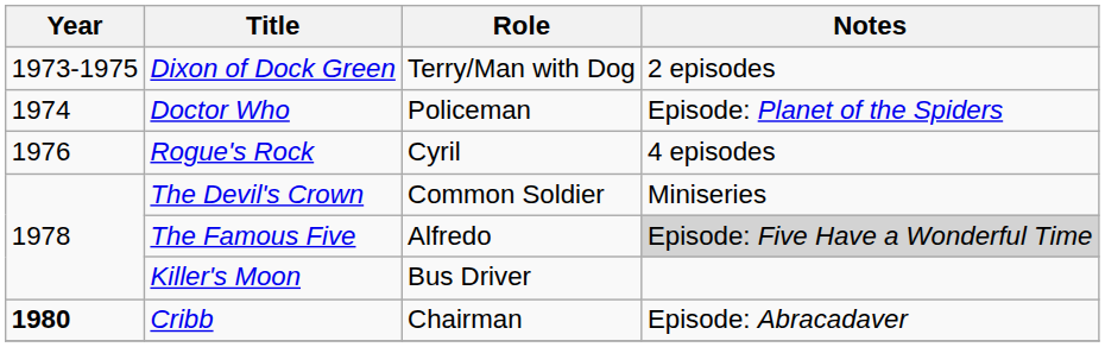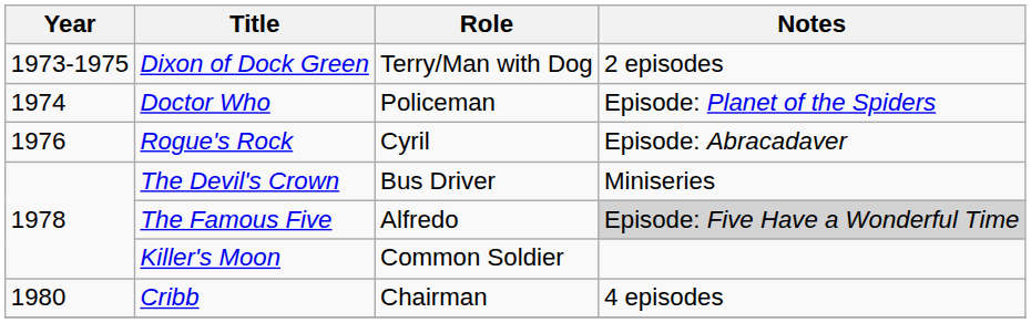Rogue's Rock | Notes: 4 episodes -> Episode: Abracadaver
The Devil's Crown | Role: Common Soldier -> Bus Driver
Killer's Moon | Role: Bus Driver -> Common Soldier
Cribb | Year: bold -> normal
Cribb | Notes: Episode: Abracadaver -> 4 episodes
